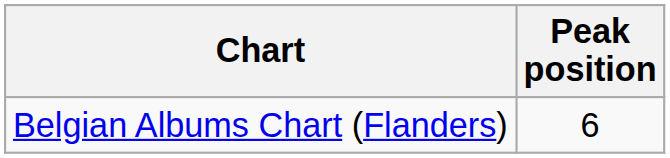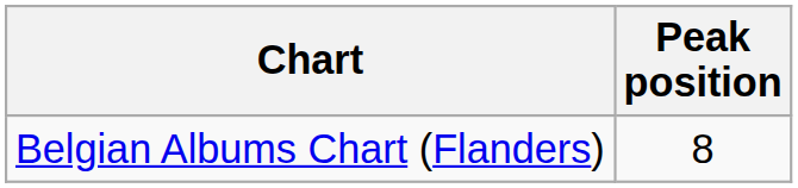Belgian Albums Chart (Flanders) | Peak position: 6 -> 8
